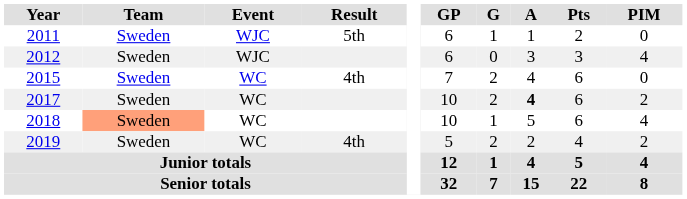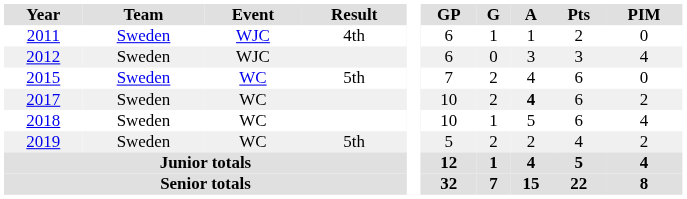2011 | Result: 5th -> 4th
2015 | Result: 4th -> 5th
2018 | Team: lightsalmon background -> no background
2019 | Result: 4th -> 5th
